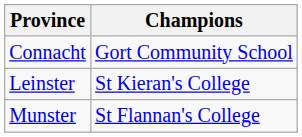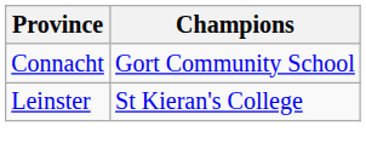- row: Munster | St Flannan's College
